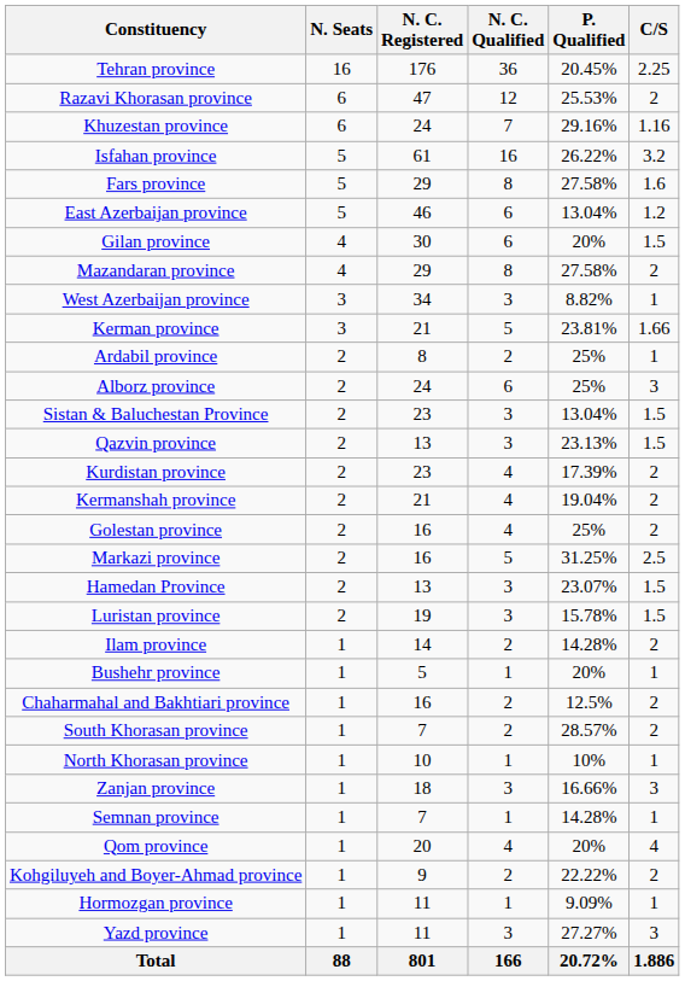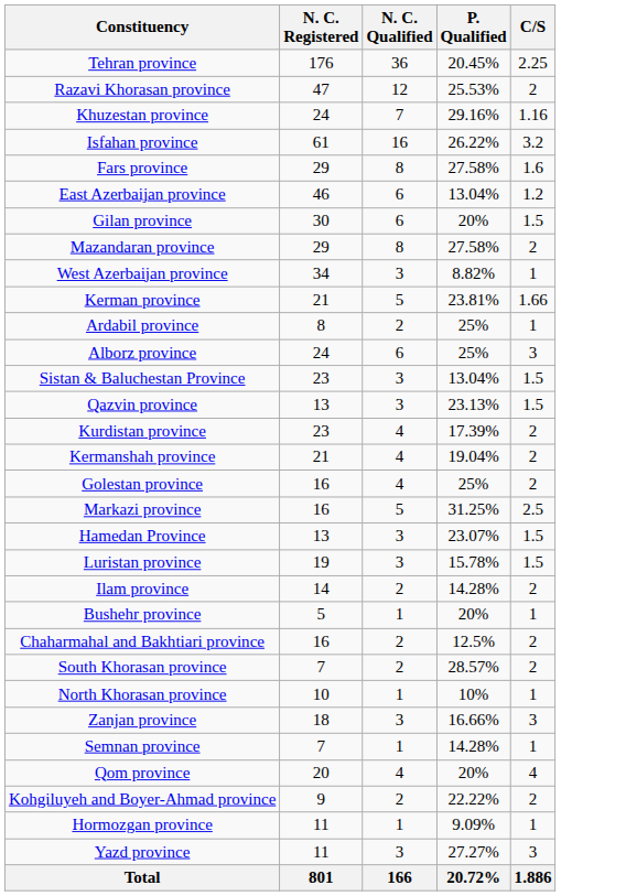- column: N. Seats | 16 | 6 | 6 | 5 | 5 | 5 | 4 | 4 | 3 | 3 | 2 | 2 | 2 | 2 | 2 | 2 | 2 | 2 | 2 | 2 | 1 | 1 | 1 | 1 | 1 | 1 | 1 | 1 | 1 | 1 | 1 | 88
